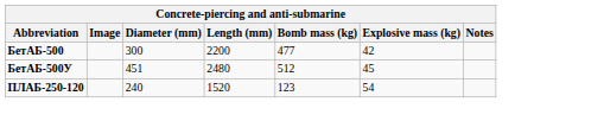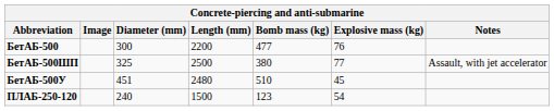БетАБ-500 | Explosive mass (kg): 42 -> 76
+ row: БетАБ-500ШП | 325 | 2500 | 380 | 77 | Assault, with jet accelerator
БетАБ-500У | Bomb mass (kg): 512 -> 510
ПЛАБ-250-120 | Length (mm): 1520 -> 1500
